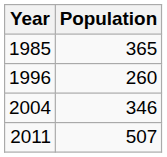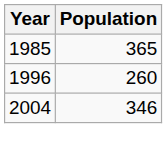- row: 2011 | 507
